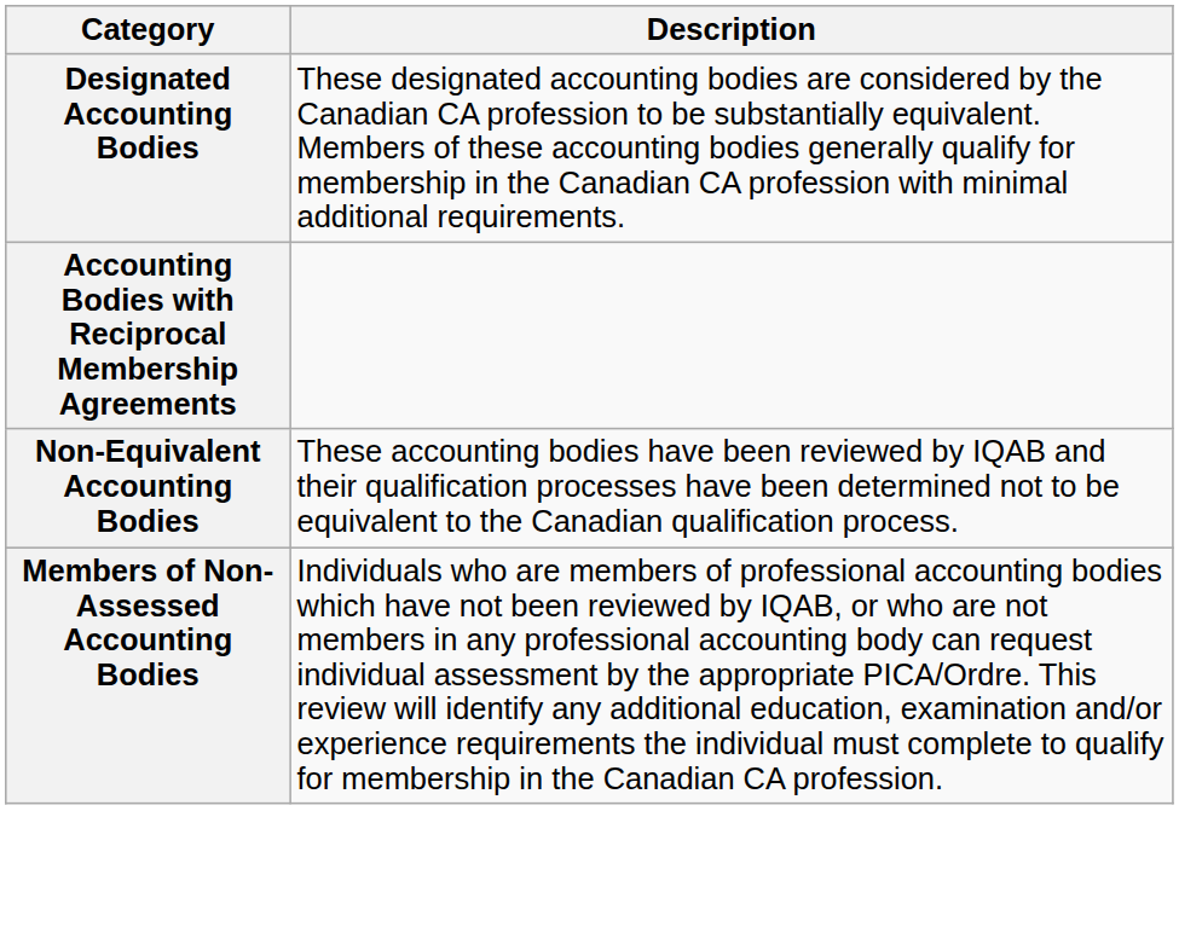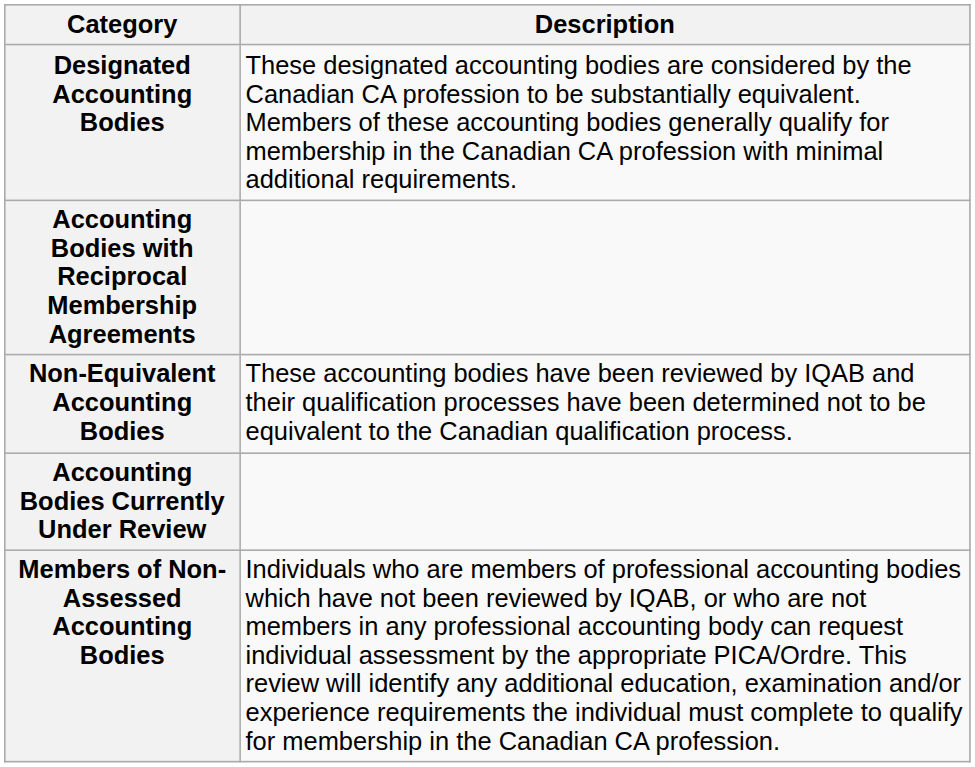+ row: Accounting Bodies Currently Under Review
